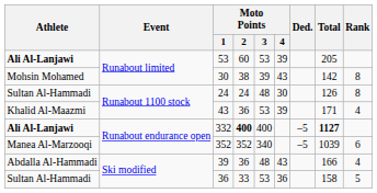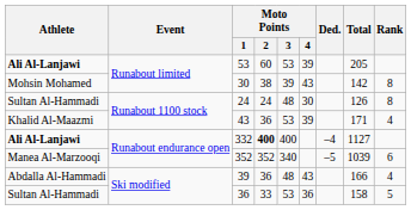332 | Ded.: –5 -> –4
332 | Total: bold -> normal
